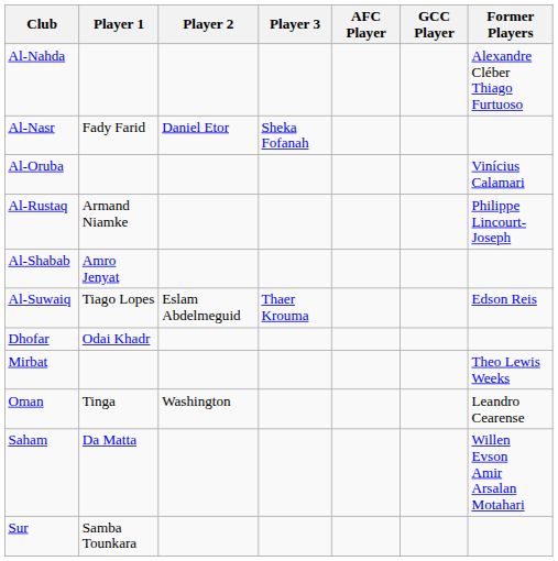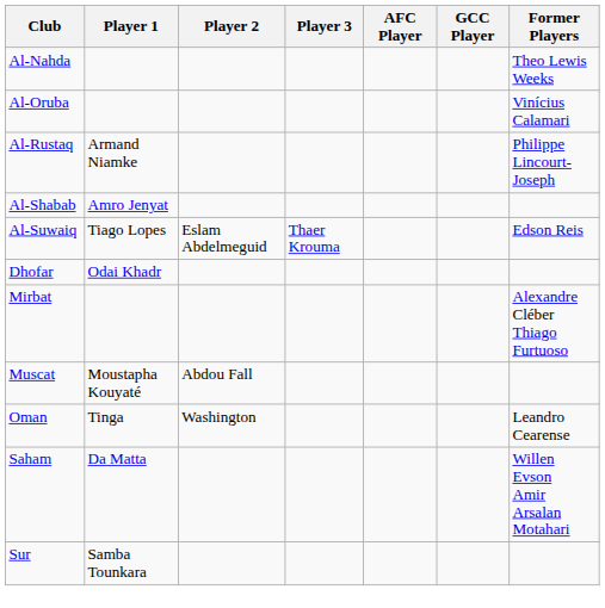Al-Nahda | Former Players: Alexandre Cléber Thiago Furtuoso -> Theo Lewis Weeks
- row: Al-Nasr | Fady Farid | Daniel Etor | Sheka Fofanah
Mirbat | Former Players: Theo Lewis Weeks -> Alexandre Cléber Thiago Furtuoso
+ row: Muscat | Moustapha Kouyaté | Abdou Fall
